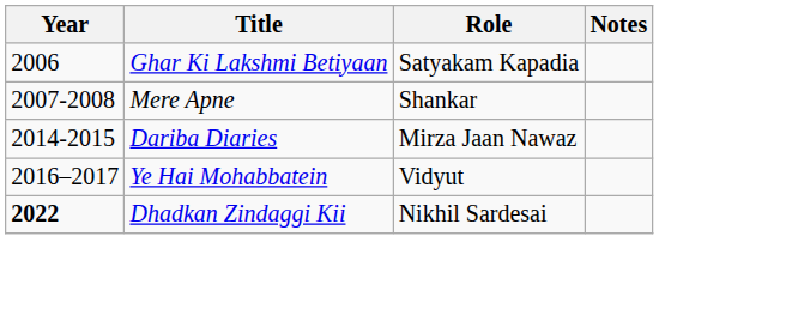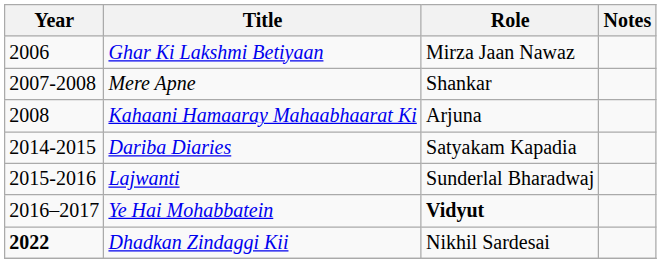Ghar Ki Lakshmi Betiyaan | Role: Satyakam Kapadia -> Mirza Jaan Nawaz
+ row: 2008 | Kahaani Hamaaray Mahaabhaarat Ki | Arjuna
Dariba Diaries | Role: Mirza Jaan Nawaz -> Satyakam Kapadia
+ row: 2015-2016 | Lajwanti | Sunderlal Bharadwaj
Ye Hai Mohabbatein | Role: normal -> bold
